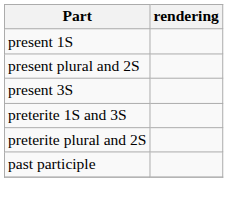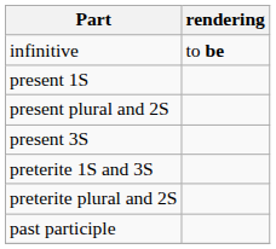+ row: infinitive | to be
